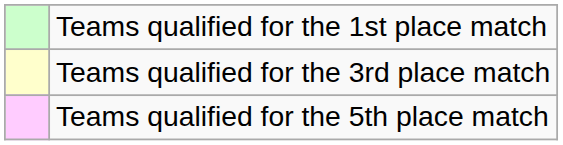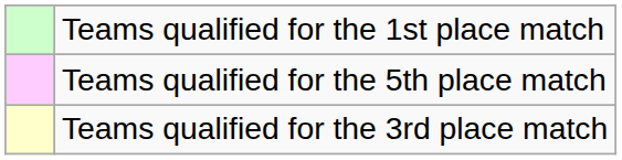rows swapped: Teams qualified for the 3rd place match <-> Teams qualified for the 5th place match
